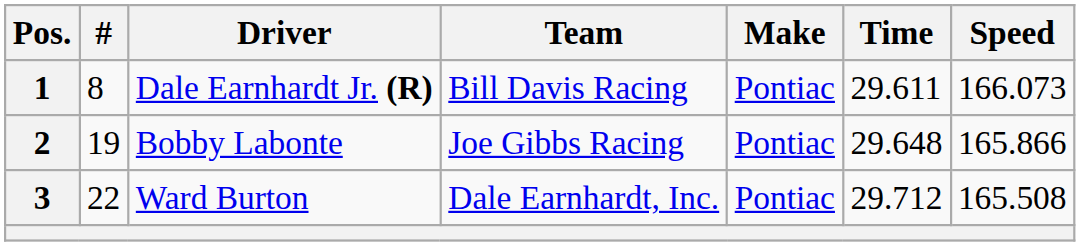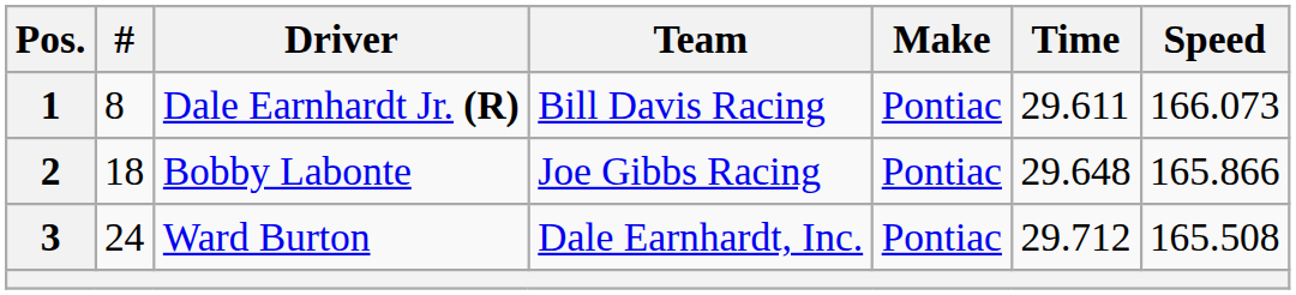2 | #: 19 -> 18
3 | #: 22 -> 24
